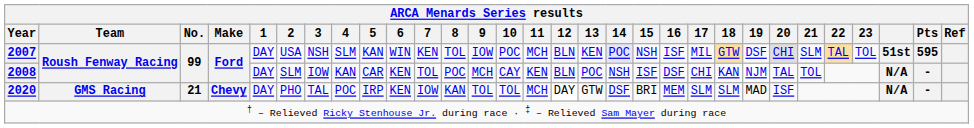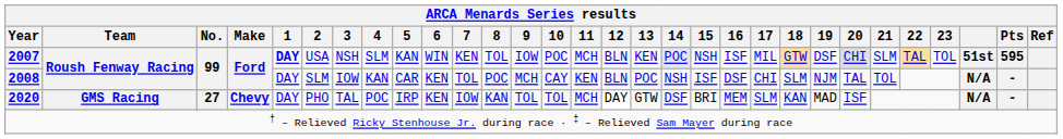2007 | ARCA Menards Series results / 1: normal -> bold
2008 | ARCA Menards Series results / 18: KAN -> SLM
2020 | ARCA Menards Series results / No.: 21 -> 27
2020 | ARCA Menards Series results / 18: SLM -> KAN
